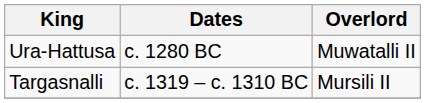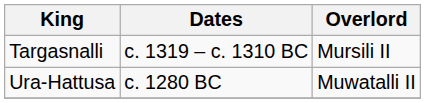rows swapped: Targasnalli <-> Ura-Hattusa
